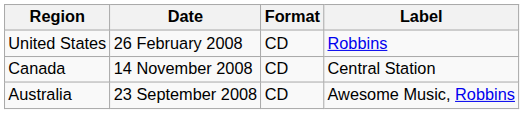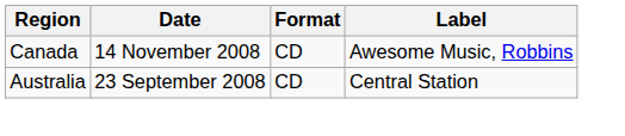- row: United States | 26 February 2008 | CD | Robbins
Canada | Label: Central Station -> Awesome Music, Robbins
Australia | Label: Awesome Music, Robbins -> Central Station
